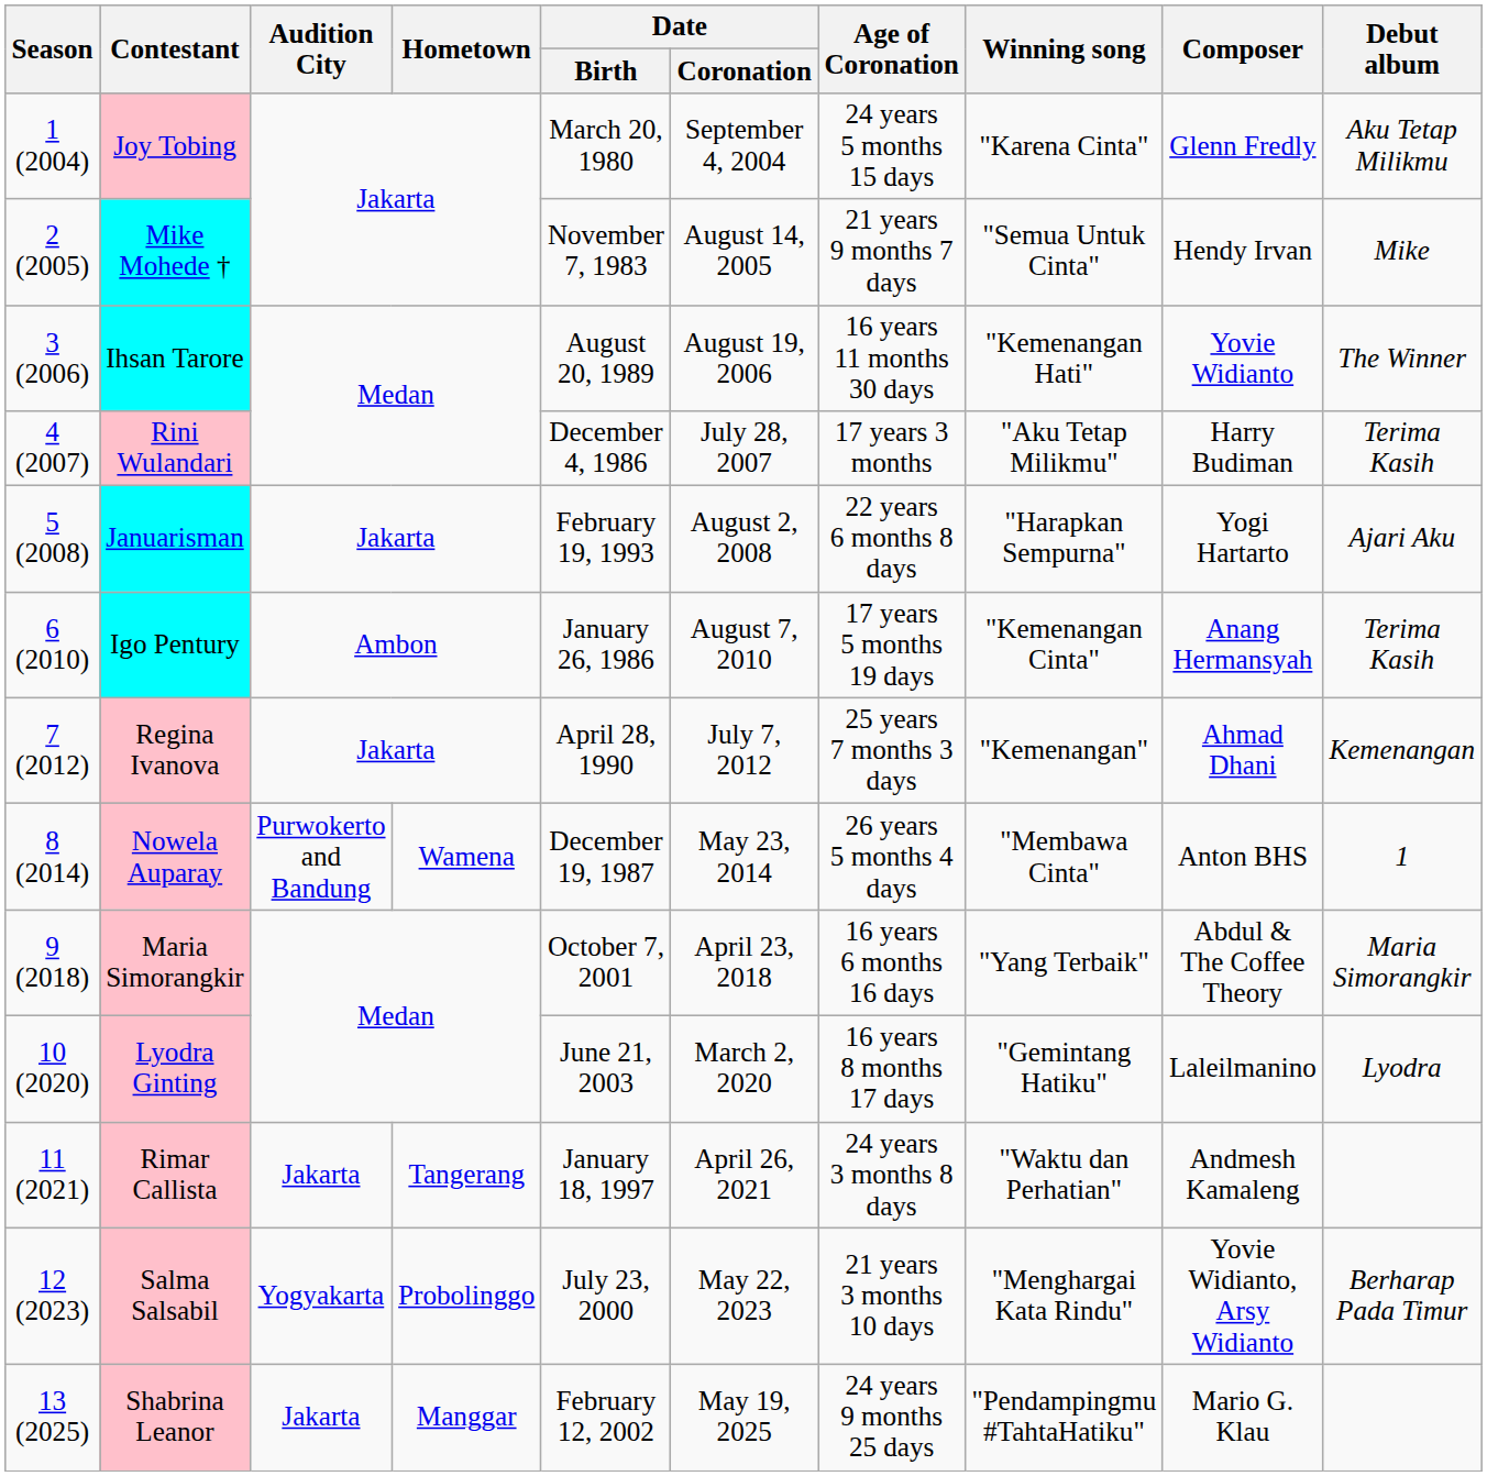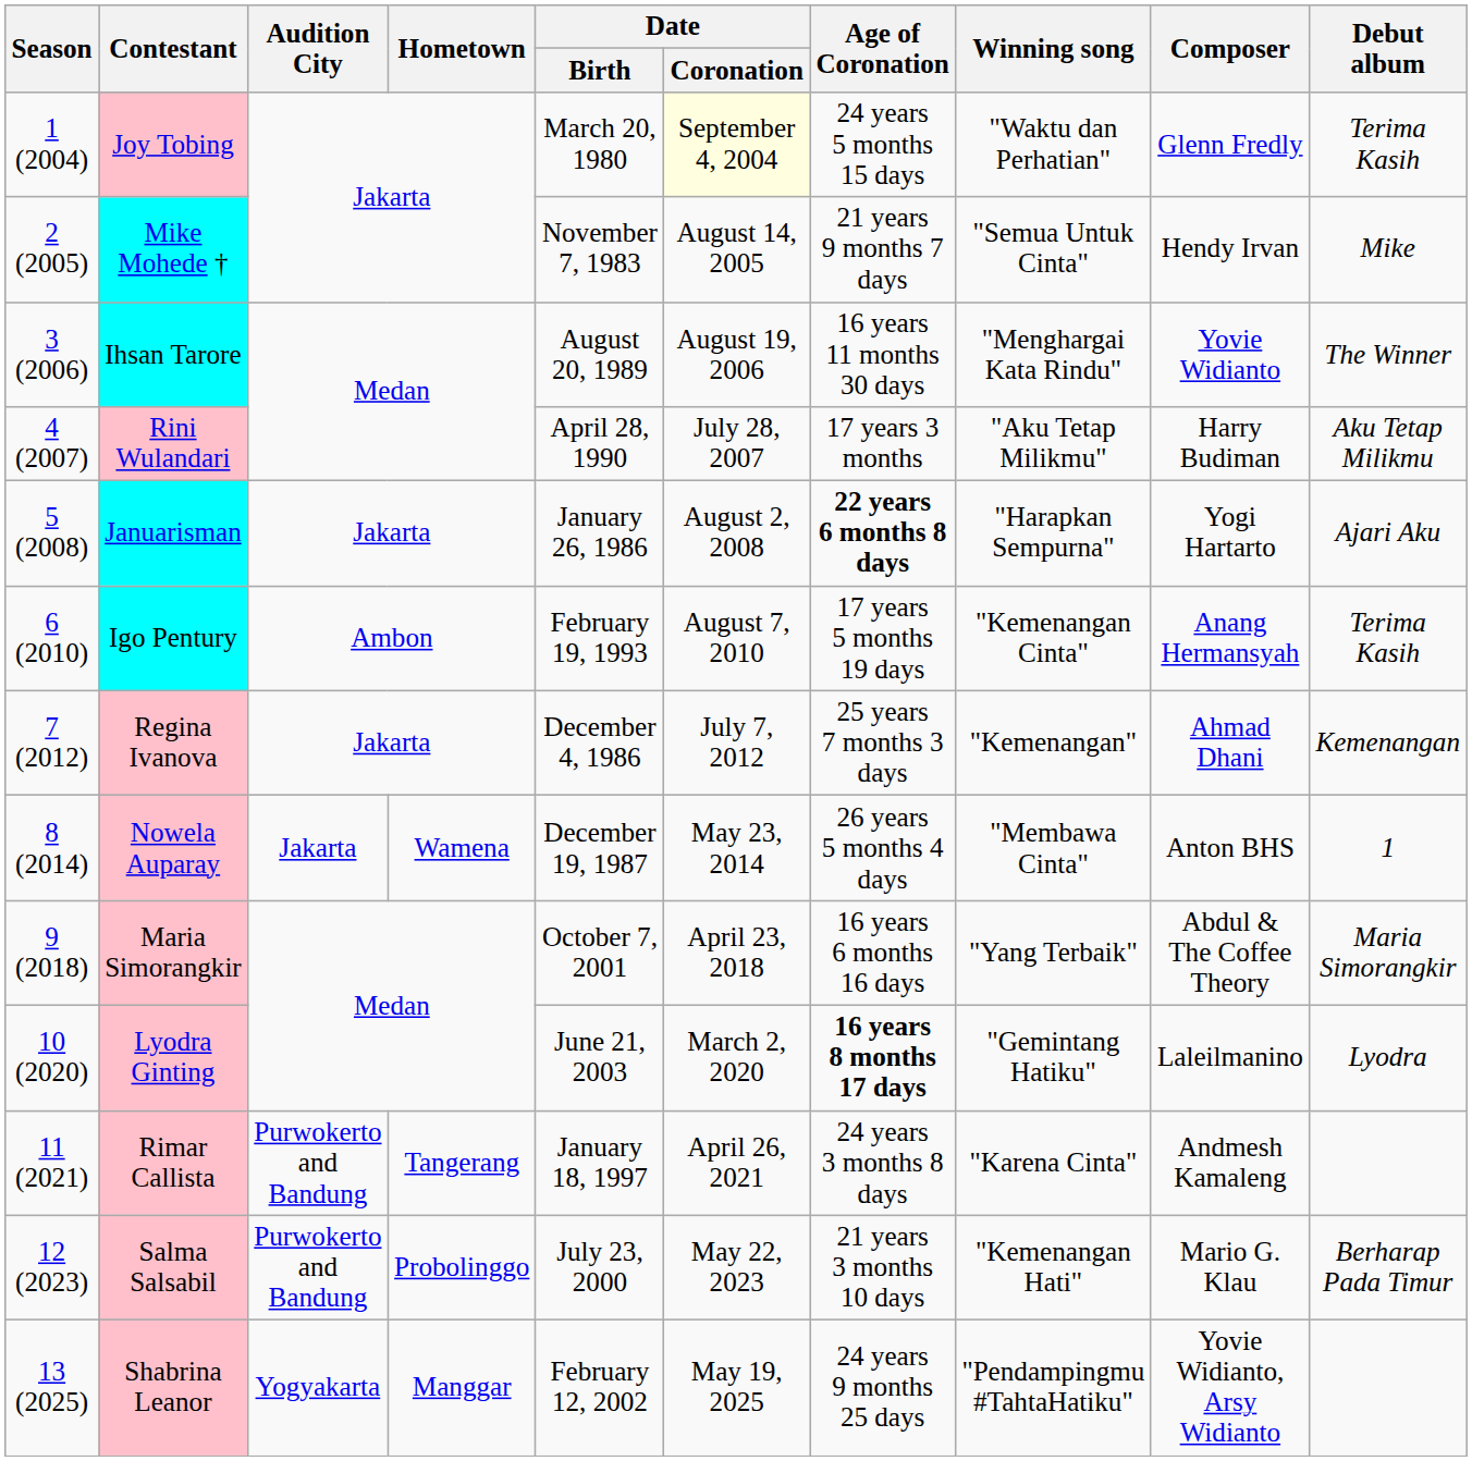Joy Tobing | Date / Coronation: no background -> lightyellow background
Joy Tobing | Winning song: "Karena Cinta" -> "Waktu dan Perhatian"
Joy Tobing | Debut album: Aku Tetap Milikmu -> Terima Kasih
Ihsan Tarore | Winning song: "Kemenangan Hati" -> "Menghargai Kata Rindu"
Rini Wulandari | Date / Birth: December 4, 1986 -> April 28, 1990
Rini Wulandari | Debut album: Terima Kasih -> Aku Tetap Milikmu
Januarisman | Date / Birth: February 19, 1993 -> January 26, 1986
Januarisman | Age of Coronation: normal -> bold
Igo Pentury | Date / Birth: January 26, 1986 -> February 19, 1993
Regina Ivanova | Date / Birth: April 28, 1990 -> December 4, 1986
Nowela Auparay | Audition City: Purwokerto and Bandung -> Jakarta
Lyodra Ginting | Age of Coronation: normal -> bold
Rimar Callista | Audition City: Jakarta -> Purwokerto and Bandung
Rimar Callista | Winning song: "Waktu dan Perhatian" -> "Karena Cinta"
Salma Salsabil | Audition City: Yogyakarta -> Purwokerto and Bandung
Salma Salsabil | Winning song: "Menghargai Kata Rindu" -> "Kemenangan Hati"
Salma Salsabil | Composer: Yovie Widianto, Arsy Widianto -> Mario G. Klau
Shabrina Leanor | Audition City: Jakarta -> Yogyakarta
Shabrina Leanor | Composer: Mario G. Klau -> Yovie Widianto, Arsy Widianto
